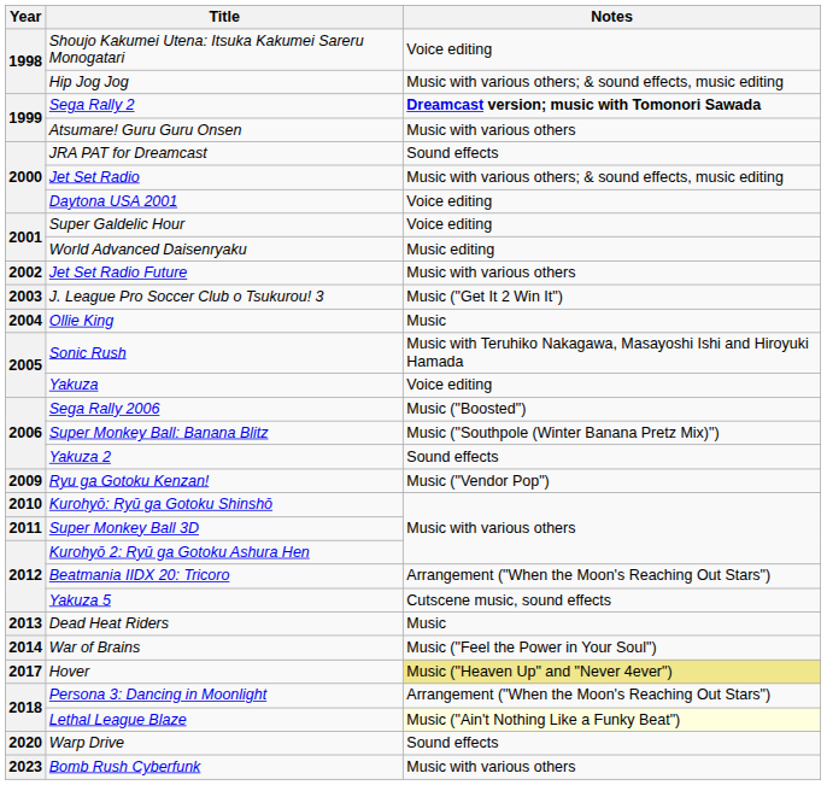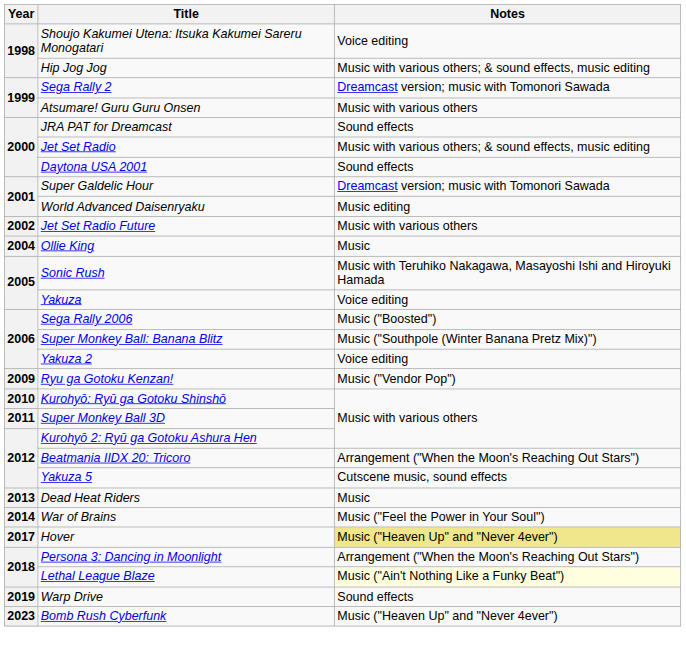Sega Rally 2 | Notes: bold -> normal
Daytona USA 2001 | Notes: Voice editing -> Sound effects
Super Galdelic Hour | Notes: Voice editing -> Dreamcast version; music with Tomonori Sawada
- row: 2003 | J. League Pro Soccer Club o Tsukurou! 3 | Music ("Get It 2 Win It")
Yakuza 2 | Notes: Sound effects -> Voice editing
Warp Drive | Year: 2020 -> 2019
Bomb Rush Cyberfunk | Notes: Music with various others -> Music ("Heaven Up" and "Never 4ever")
